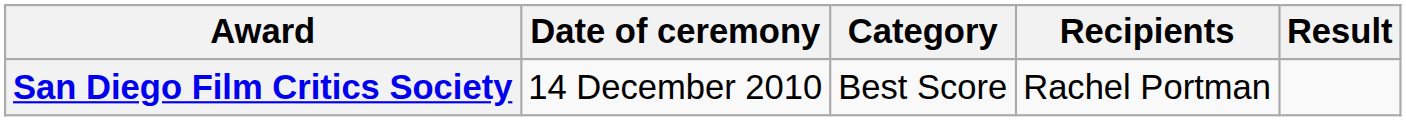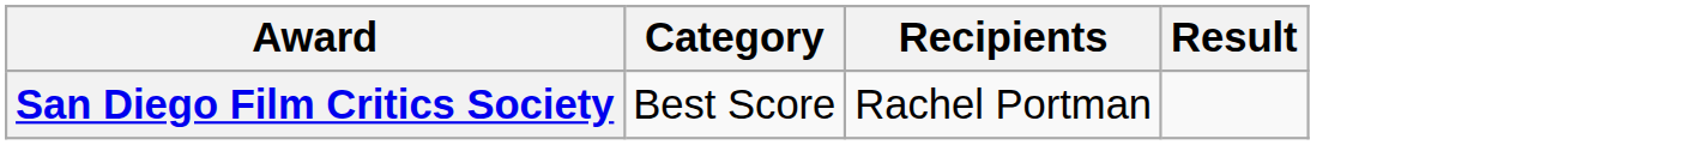- column: Date of ceremony | 14 December 2010
